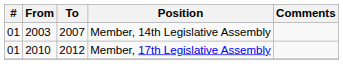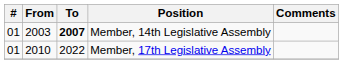Member, 14th Legislative Assembly | To: normal -> bold
Member, 17th Legislative Assembly | To: 2012 -> 2022
